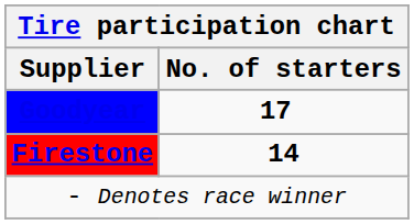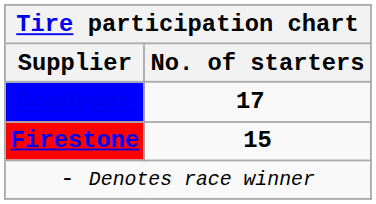Firestone | No. of starters: 14 -> 15
